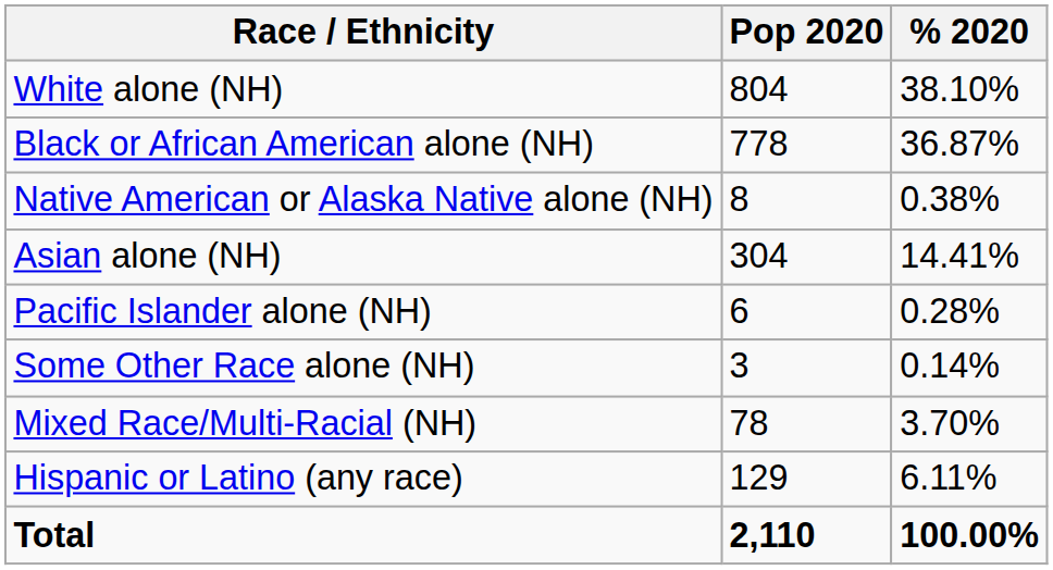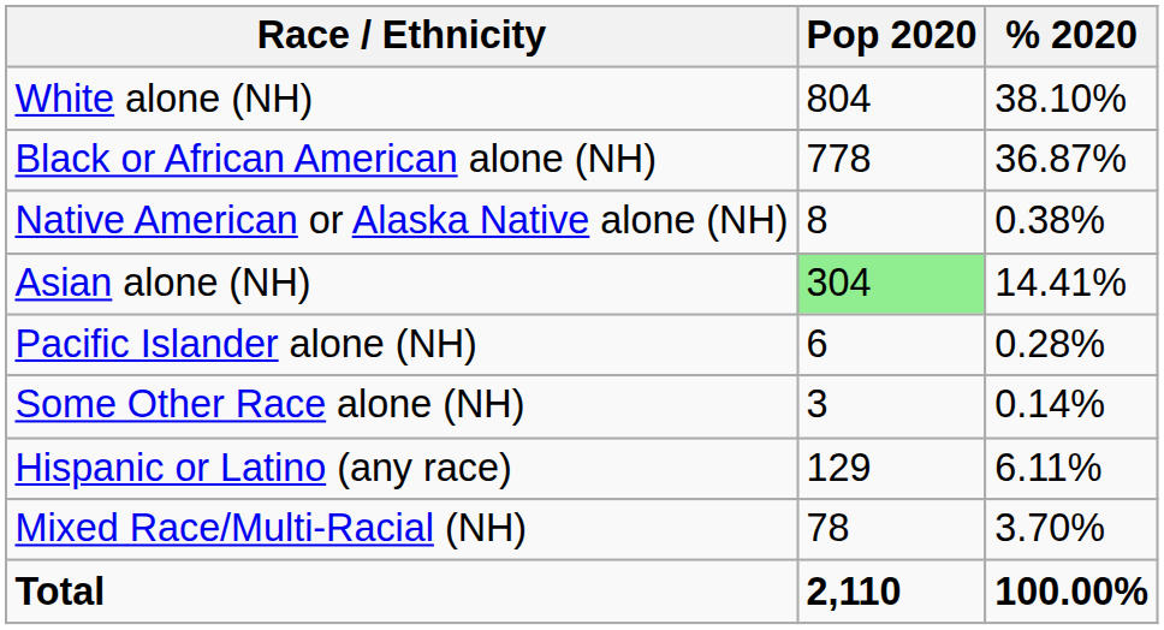Asian alone (NH) | Pop 2020: no background -> lightgreen background
rows swapped: Mixed Race/Multi-Racial (NH) <-> Hispanic or Latino (any race)
